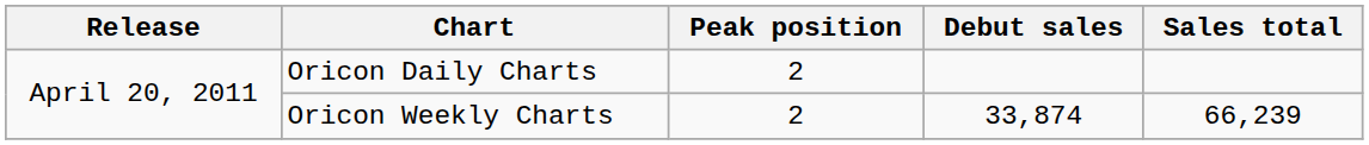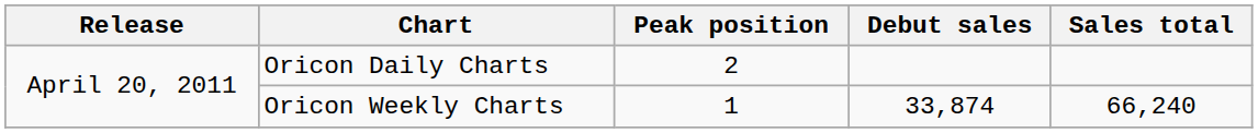Oricon Weekly Charts | Peak position: 2 -> 1
Oricon Weekly Charts | Sales total: 66,239 -> 66,240
